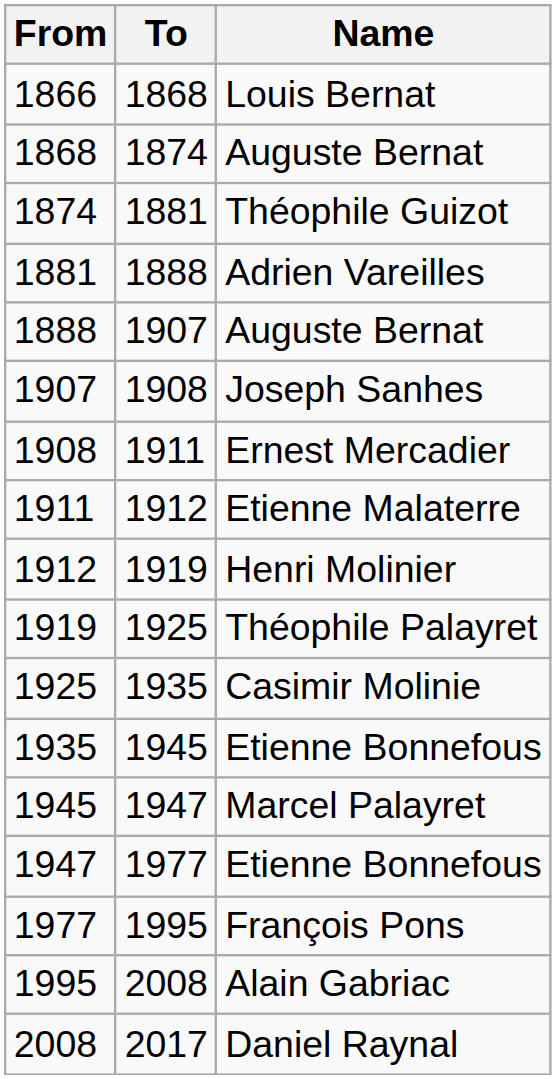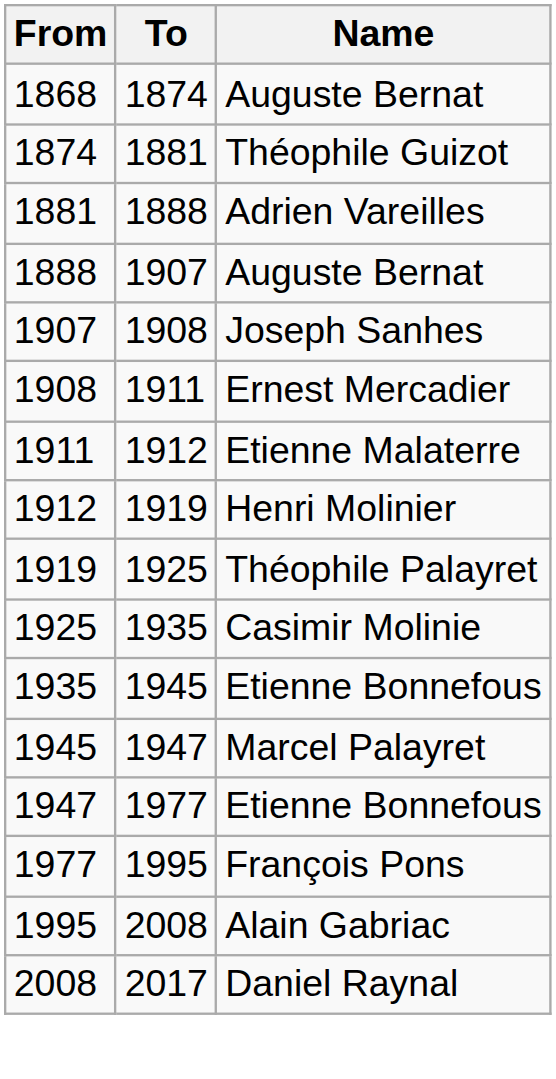- row: 1866 | 1868 | Louis Bernat
